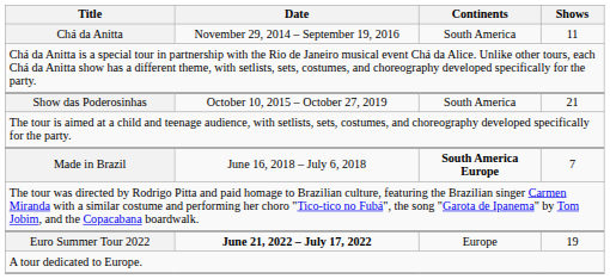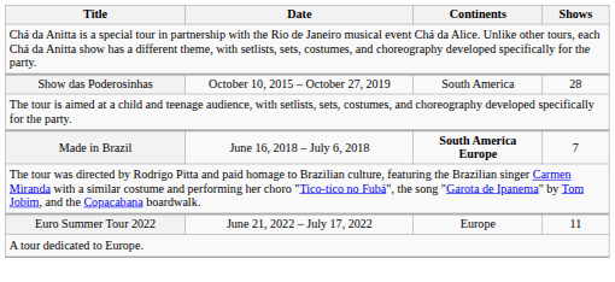- row: Chá da Anitta | November 29, 2014 – September 19, 2016 | South America | 11
Show das Poderosinhas | Shows: 21 -> 28
Euro Summer Tour 2022 | Date: bold -> normal
Euro Summer Tour 2022 | Shows: 19 -> 11
